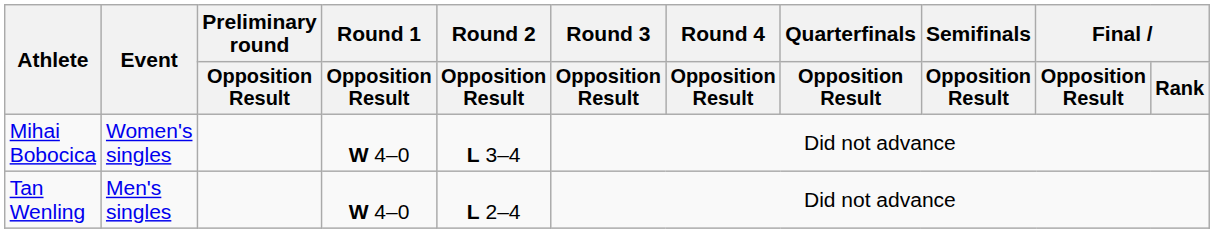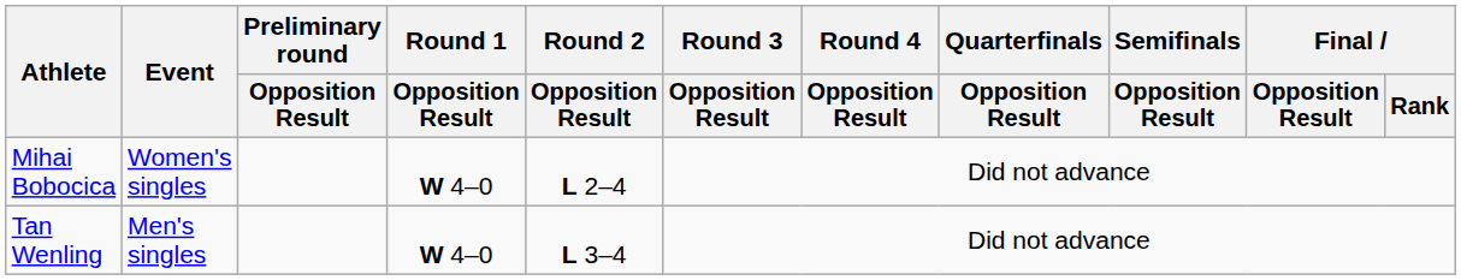Mihai Bobocica | Round 2 / Opposition Result: L 3–4 -> L 2–4
Tan Wenling | Round 2 / Opposition Result: L 2–4 -> L 3–4
